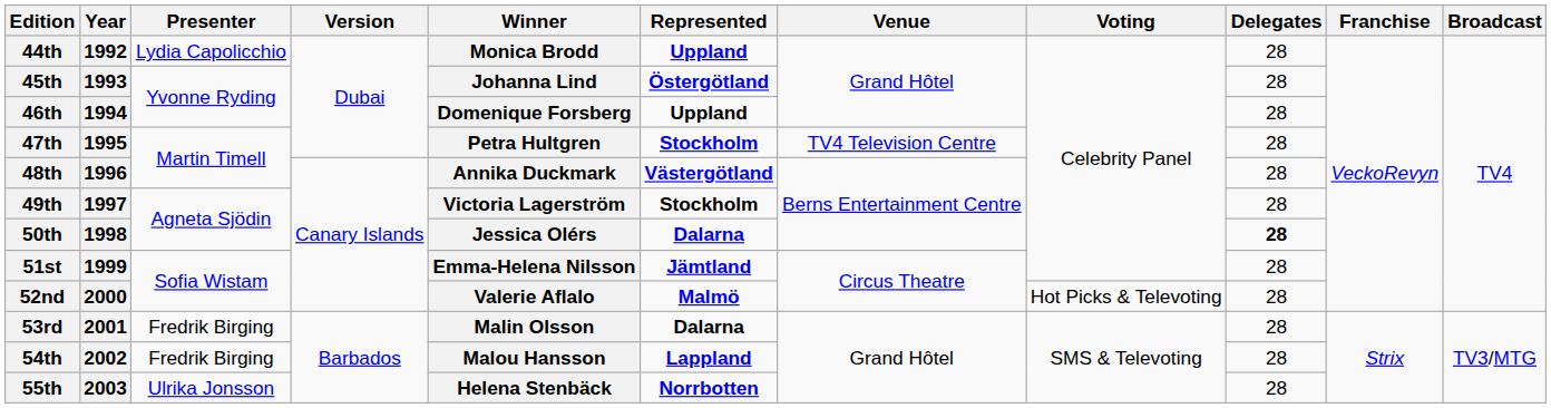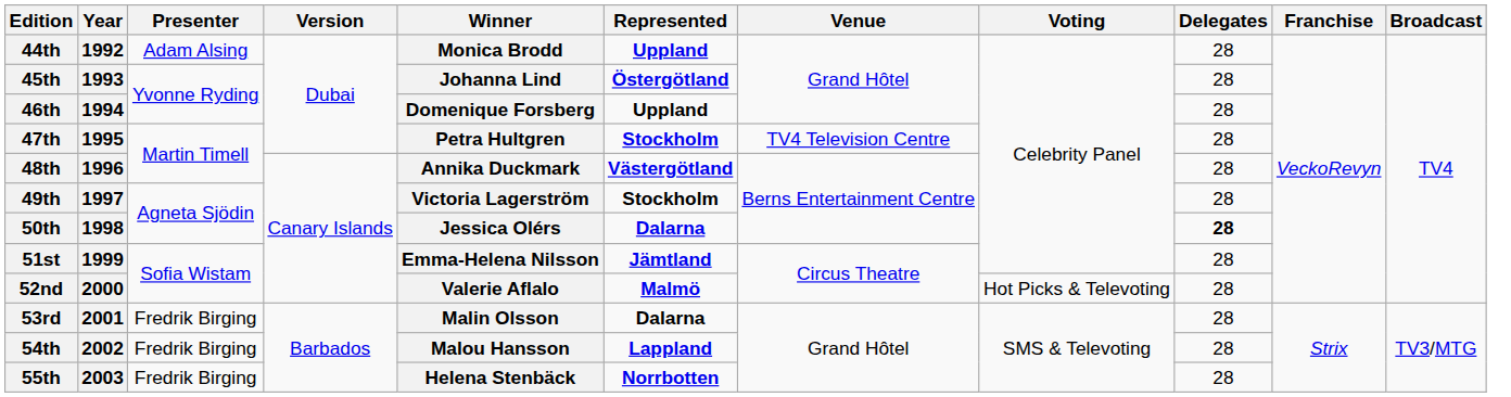44th | Presenter: Lydia Capolicchio -> Adam Alsing
55th | Presenter: Ulrika Jonsson -> Fredrik Birging
